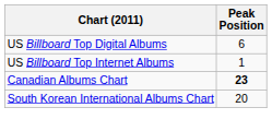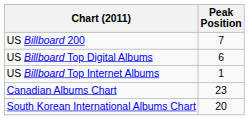+ row: US Billboard 200 | 7
Canadian Albums Chart | Peak Position: bold -> normal
